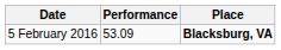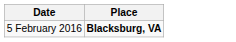- column: Performance | 53.09
